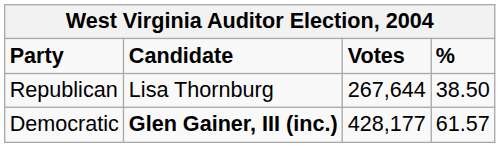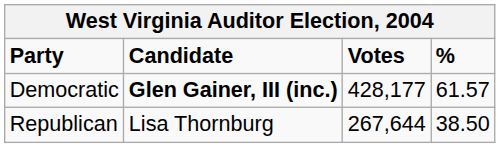rows swapped: Democratic <-> Republican
